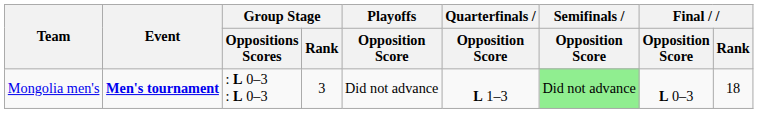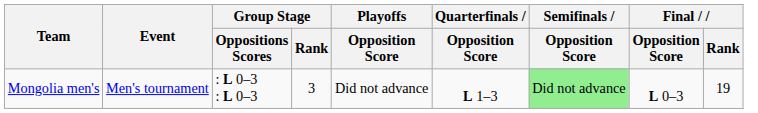Mongolia men's | Event: bold -> normal
Mongolia men's | Final / Rank: 18 -> 19
